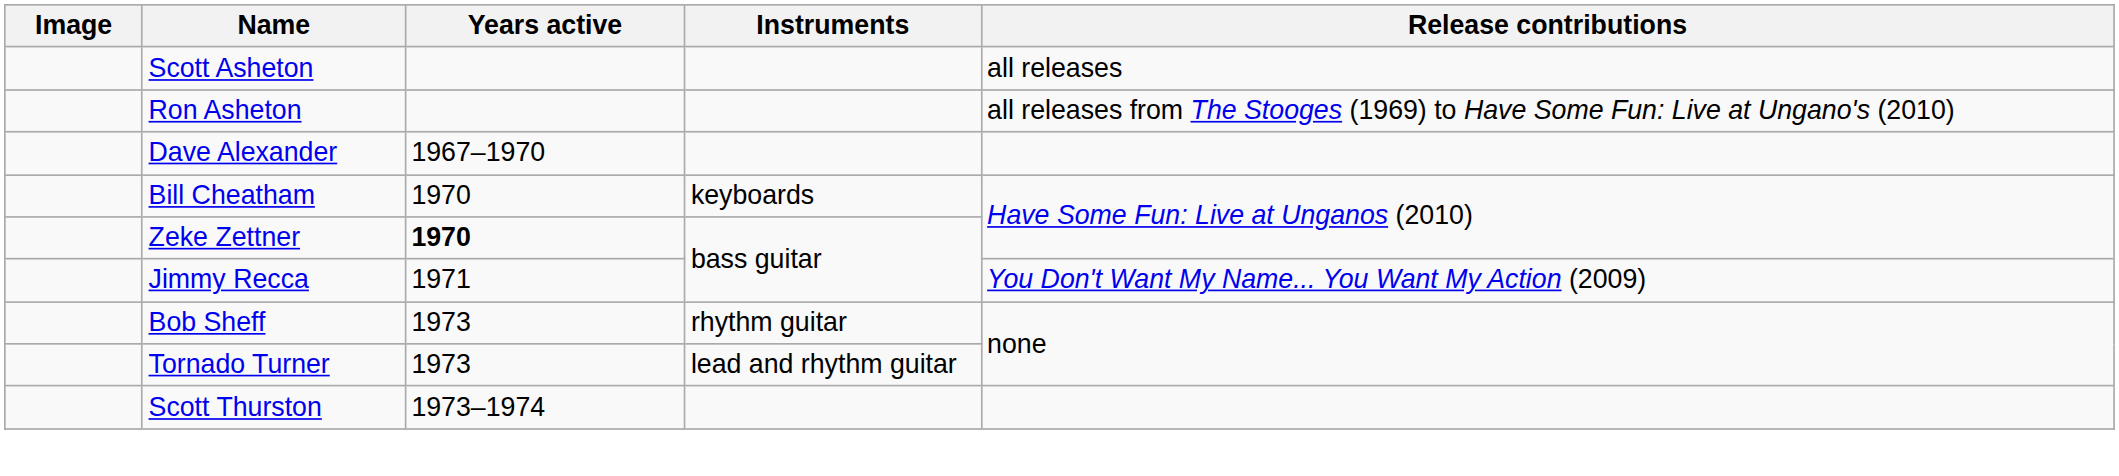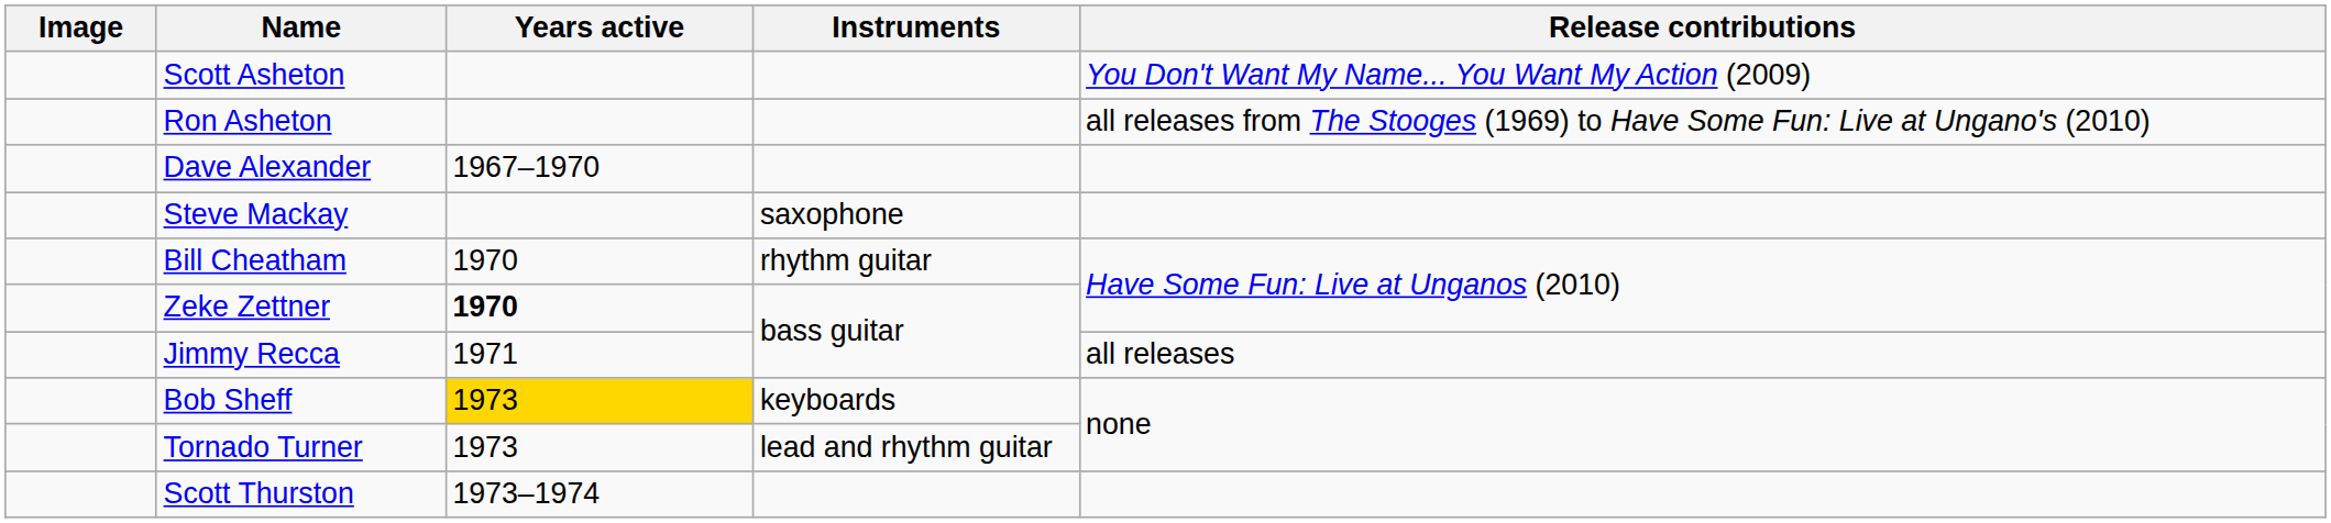Scott Asheton | Release contributions: all releases -> You Don't Want My Name... You Want My Action (2009)
+ row: Steve Mackay | saxophone
Bill Cheatham | Instruments: keyboards -> rhythm guitar
Jimmy Recca | Release contributions: You Don't Want My Name... You Want My Action (2009) -> all releases
Bob Sheff | Years active: no background -> gold background
Bob Sheff | Instruments: rhythm guitar -> keyboards
